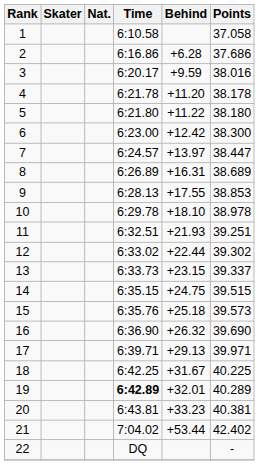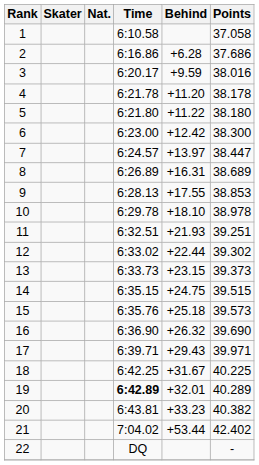13 | Points: 39.337 -> 39.373
17 | Behind: +29.13 -> +29.43
20 | Points: 40.381 -> 40.382
